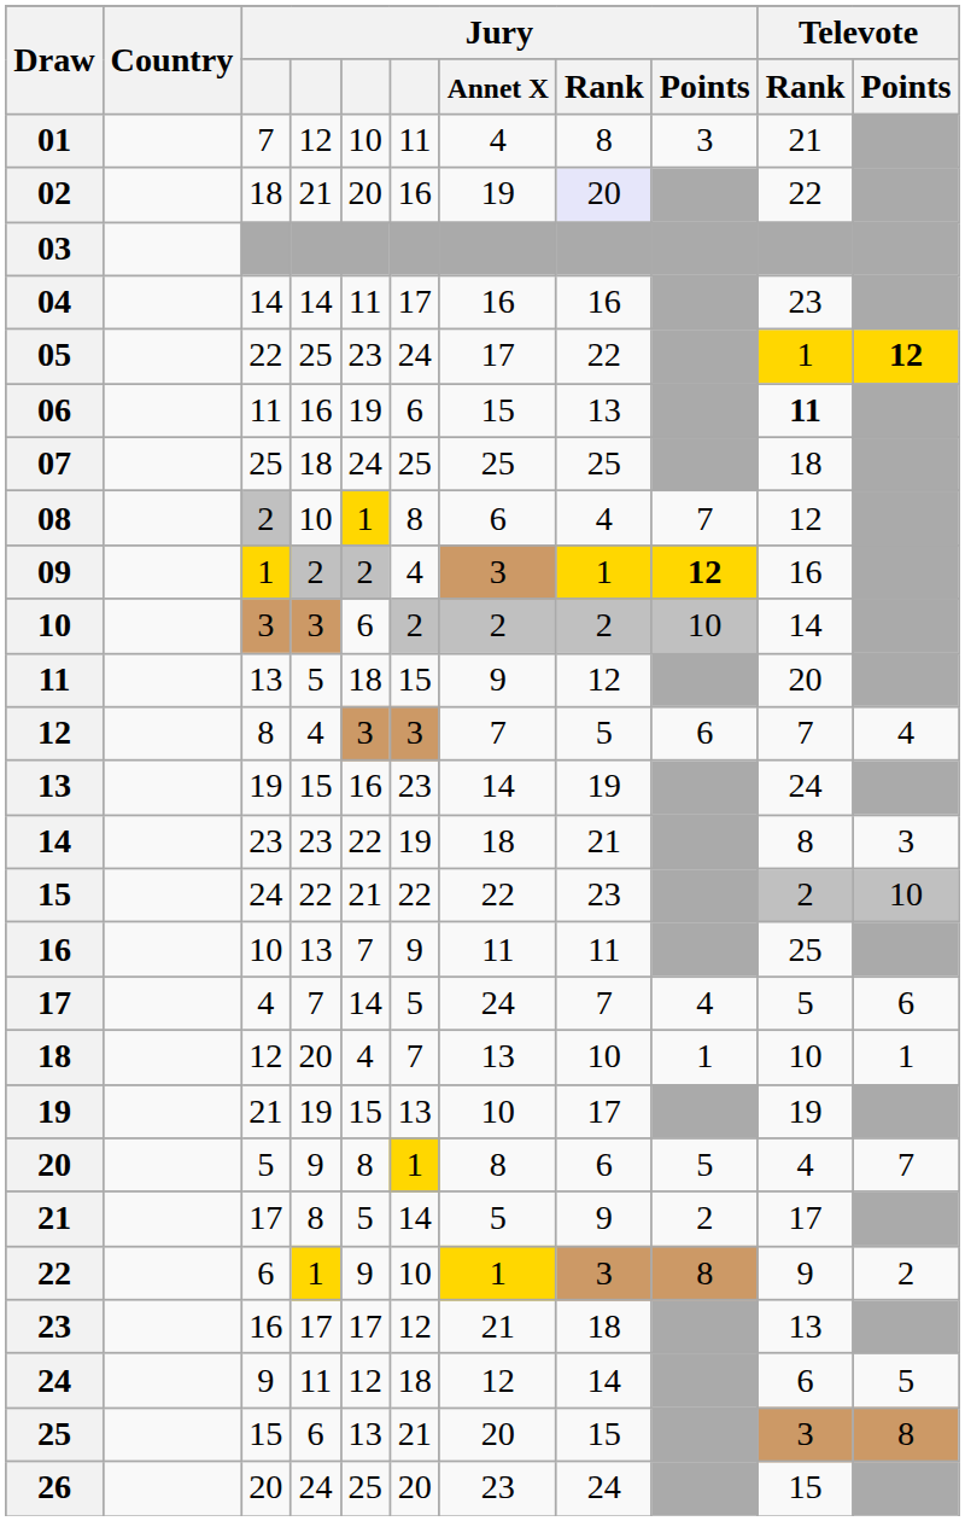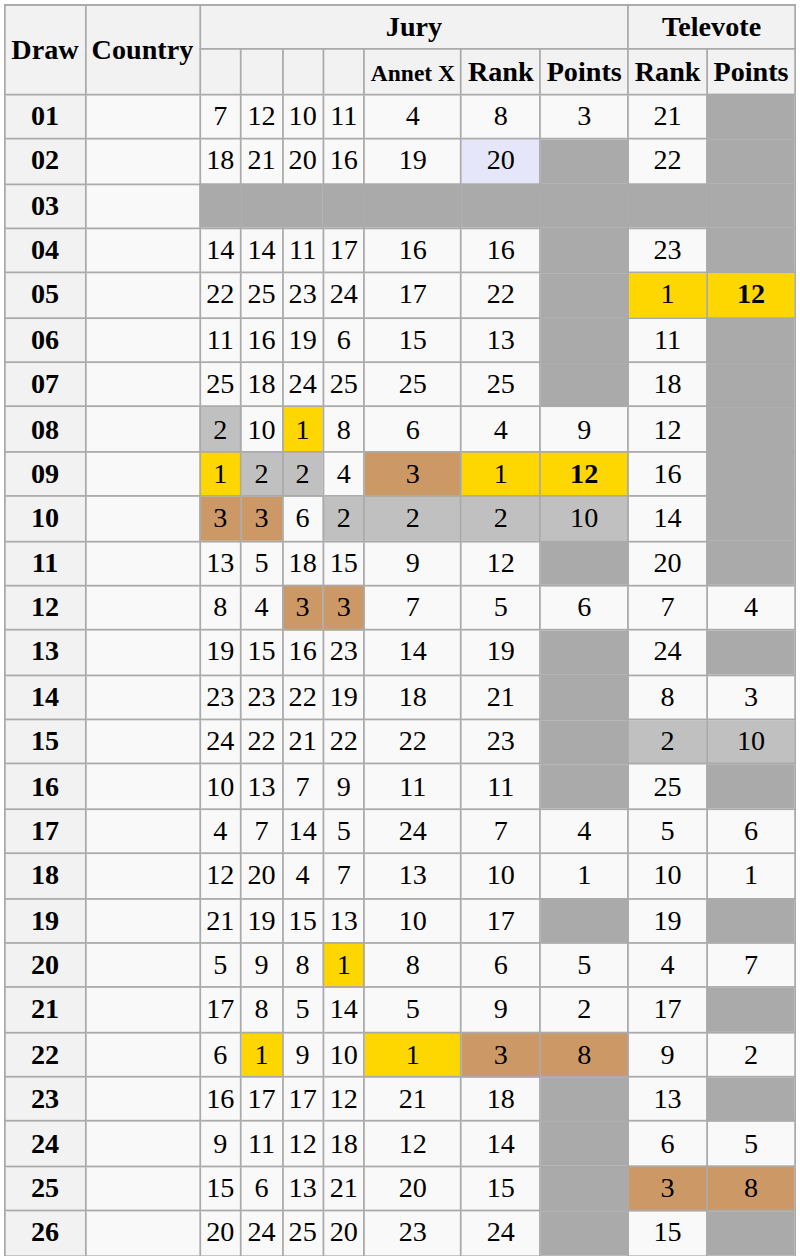06 | Televote / Rank: bold -> normal
08 | Jury / Points: 7 -> 9
